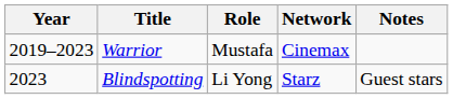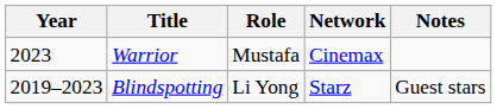Warrior | Year: 2019–2023 -> 2023
Blindspotting | Year: 2023 -> 2019–2023
